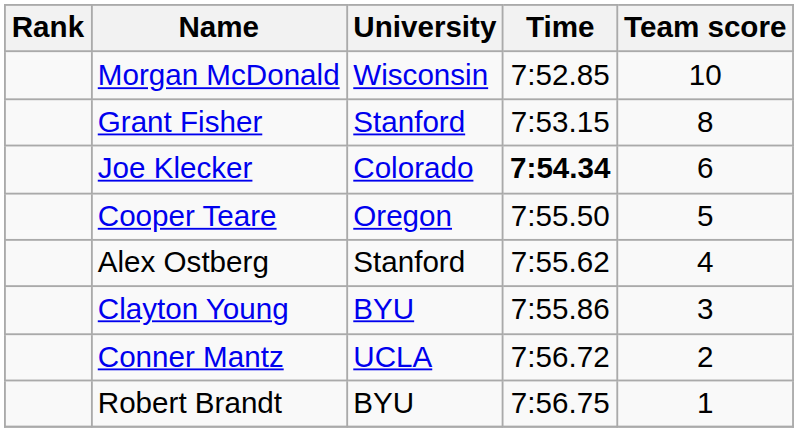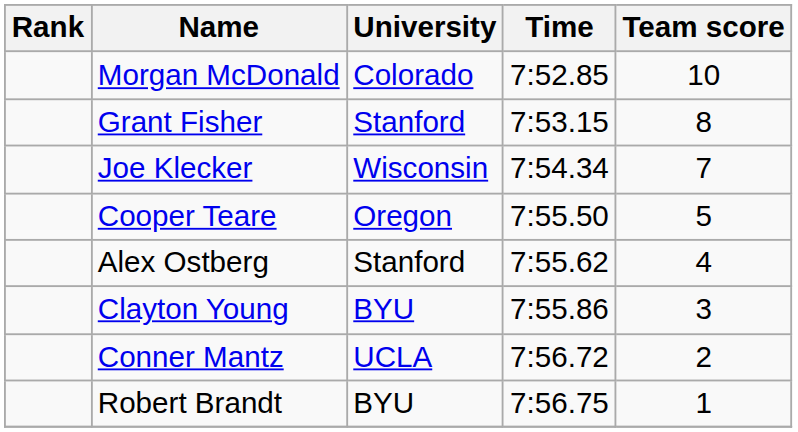Morgan McDonald | University: Wisconsin -> Colorado
Joe Klecker | University: Colorado -> Wisconsin
Joe Klecker | Time: bold -> normal
Joe Klecker | Team score: 6 -> 7
